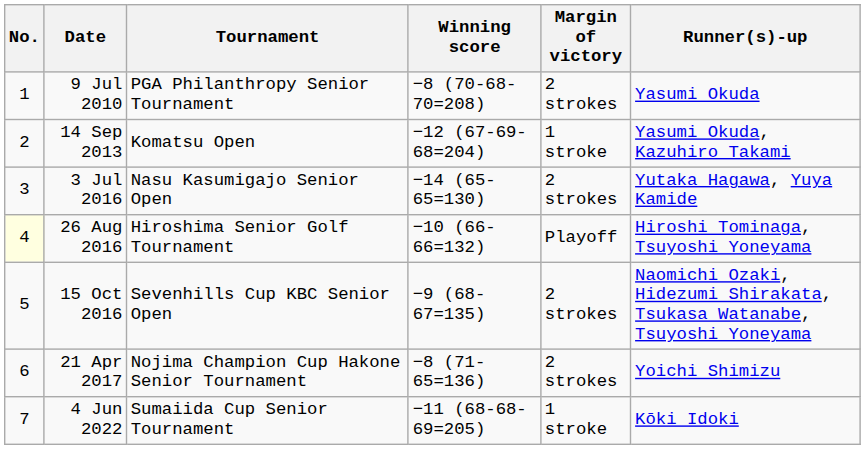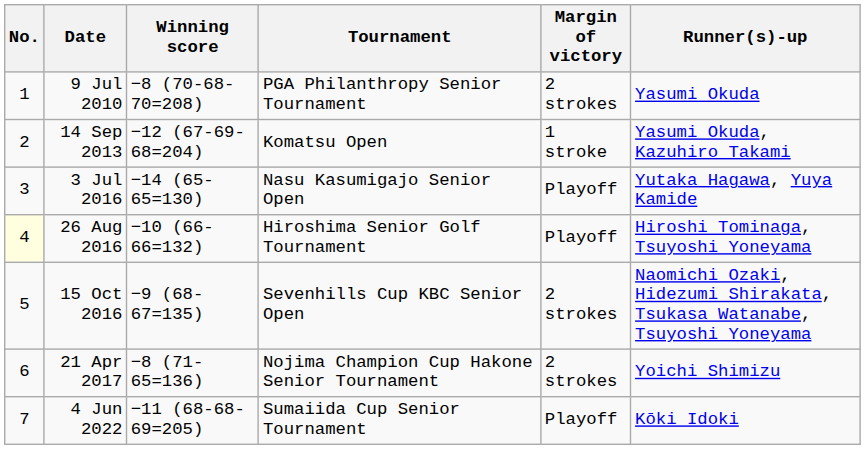columns swapped: Tournament <-> Winning score
3 Jul 2016 | Margin of victory: 2 strokes -> Playoff
4 Jun 2022 | Margin of victory: 1 stroke -> Playoff
